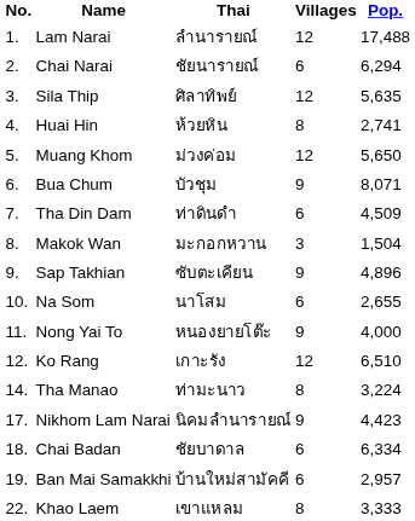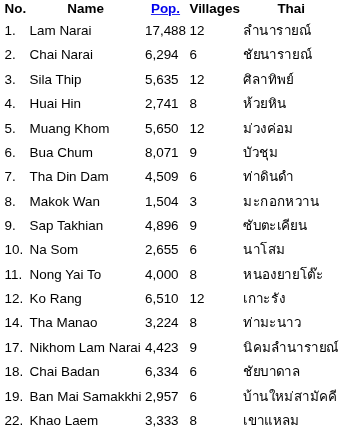columns swapped: Thai <-> Pop.
Nong Yai To | Villages: 9 -> 8
